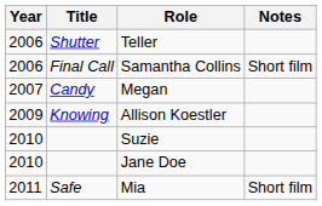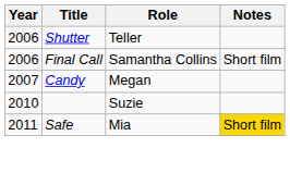- row: 2009 | Knowing | Allison Koestler
- row: 2010 | Jane Doe
Mia | Notes: no background -> gold background
